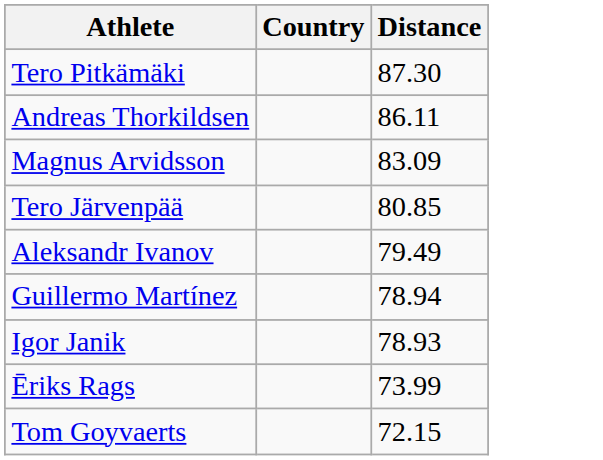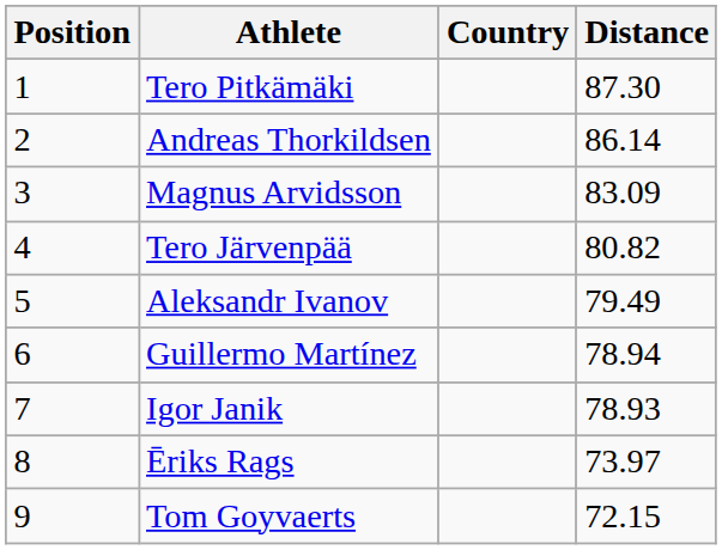+ column: Position | 1 | 2 | 3 | 4 | 5 | 6 | 7 | 8 | 9
Andreas Thorkildsen | Distance: 86.11 -> 86.14
Tero Järvenpää | Distance: 80.85 -> 80.82
Ēriks Rags | Distance: 73.99 -> 73.97
